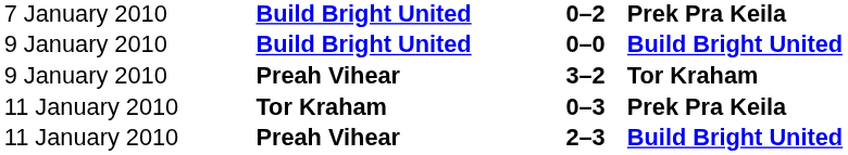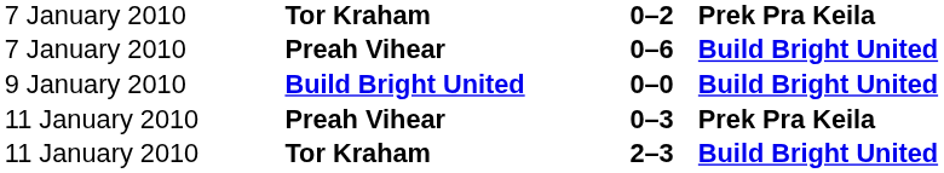0–2 | column 2: Build Bright United -> Tor Kraham
+ row: 7 January 2010 | Preah Vihear | 0–6 | Build Bright United
- row: 9 January 2010 | Preah Vihear | 3–2 | Tor Kraham
0–3 | column 2: Tor Kraham -> Preah Vihear
2–3 | column 2: Preah Vihear -> Tor Kraham
